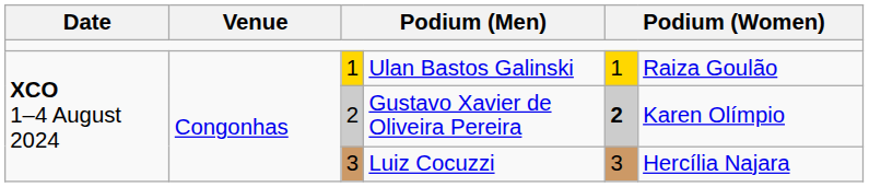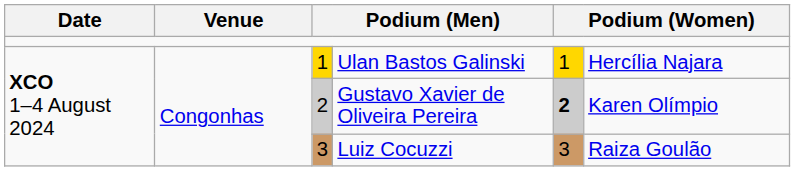Ulan Bastos Galinski | column 6: Raiza Goulão -> Hercília Najara
Luiz Cocuzzi | column 6: Hercília Najara -> Raiza Goulão
